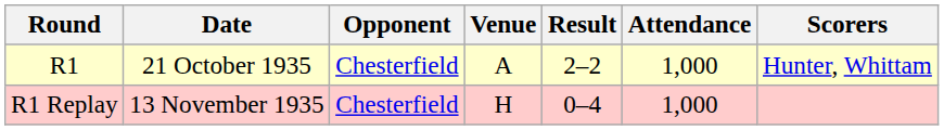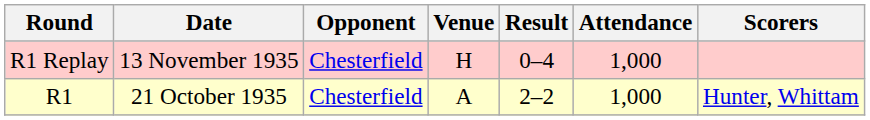rows swapped: R1 <-> R1 Replay
